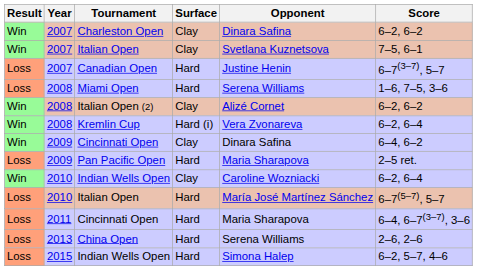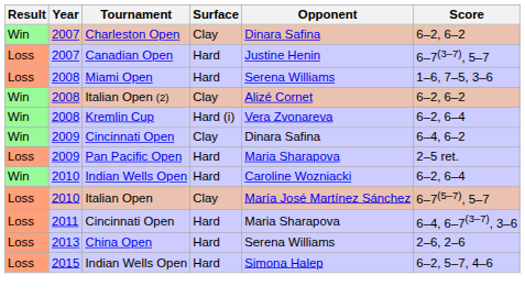- row: Win | 2007 | Italian Open | Clay | Svetlana Kuznetsova | 7–5, 6–1
2010 / Indian Wells Open | Surface: Clay -> Hard
2010 / Italian Open | Surface: Hard -> Clay
